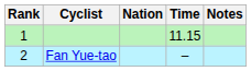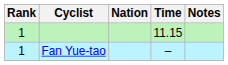Fan Yue-tao | Rank: 2 -> 1
